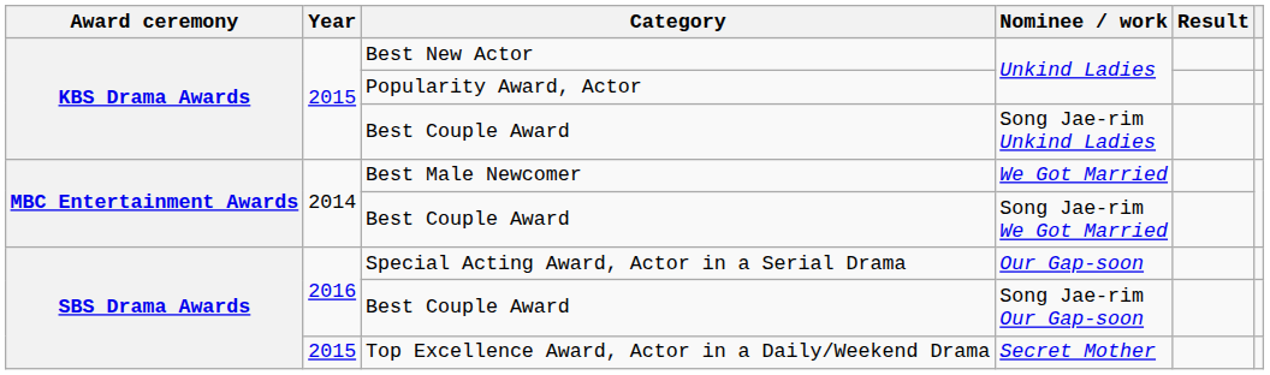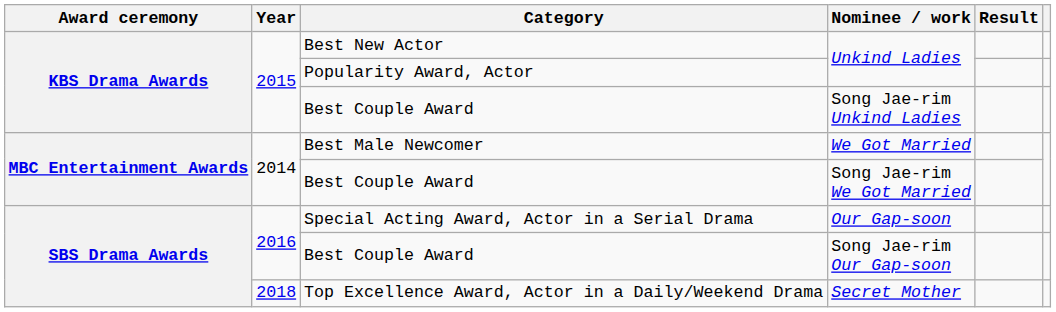Secret Mother | Year: 2015 -> 2018
